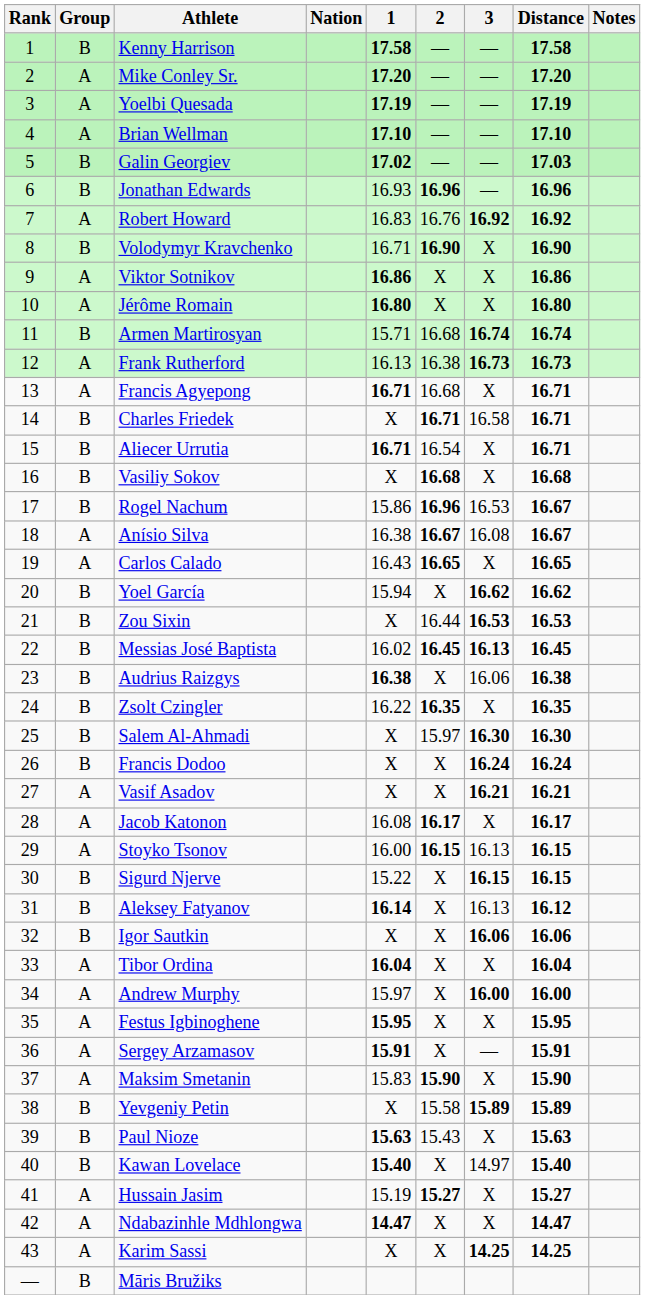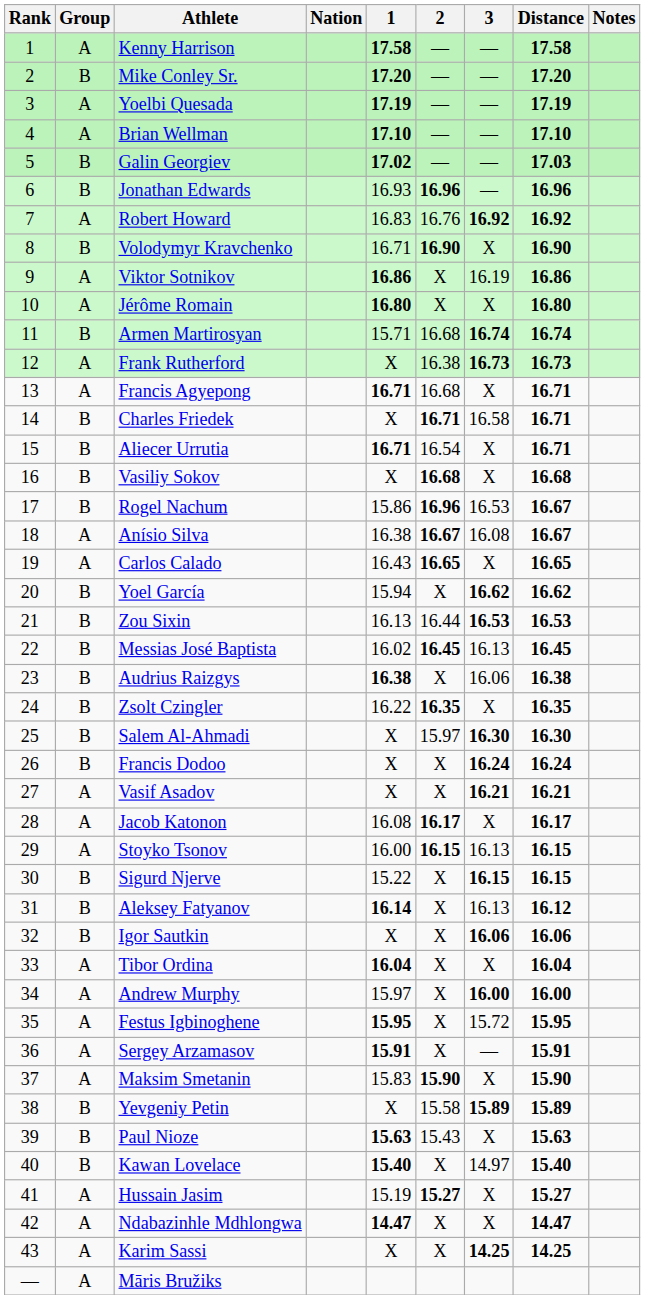Kenny Harrison | Group: B -> A
Mike Conley Sr. | Group: A -> B
Viktor Sotnikov | 3: X -> 16.19
Frank Rutherford | 1: 16.13 -> X
Zou Sixin | 1: X -> 16.13
Messias José Baptista | 3: bold -> normal
Festus Igbinoghene | 3: X -> 15.72
Māris Bružiks | Group: B -> A
